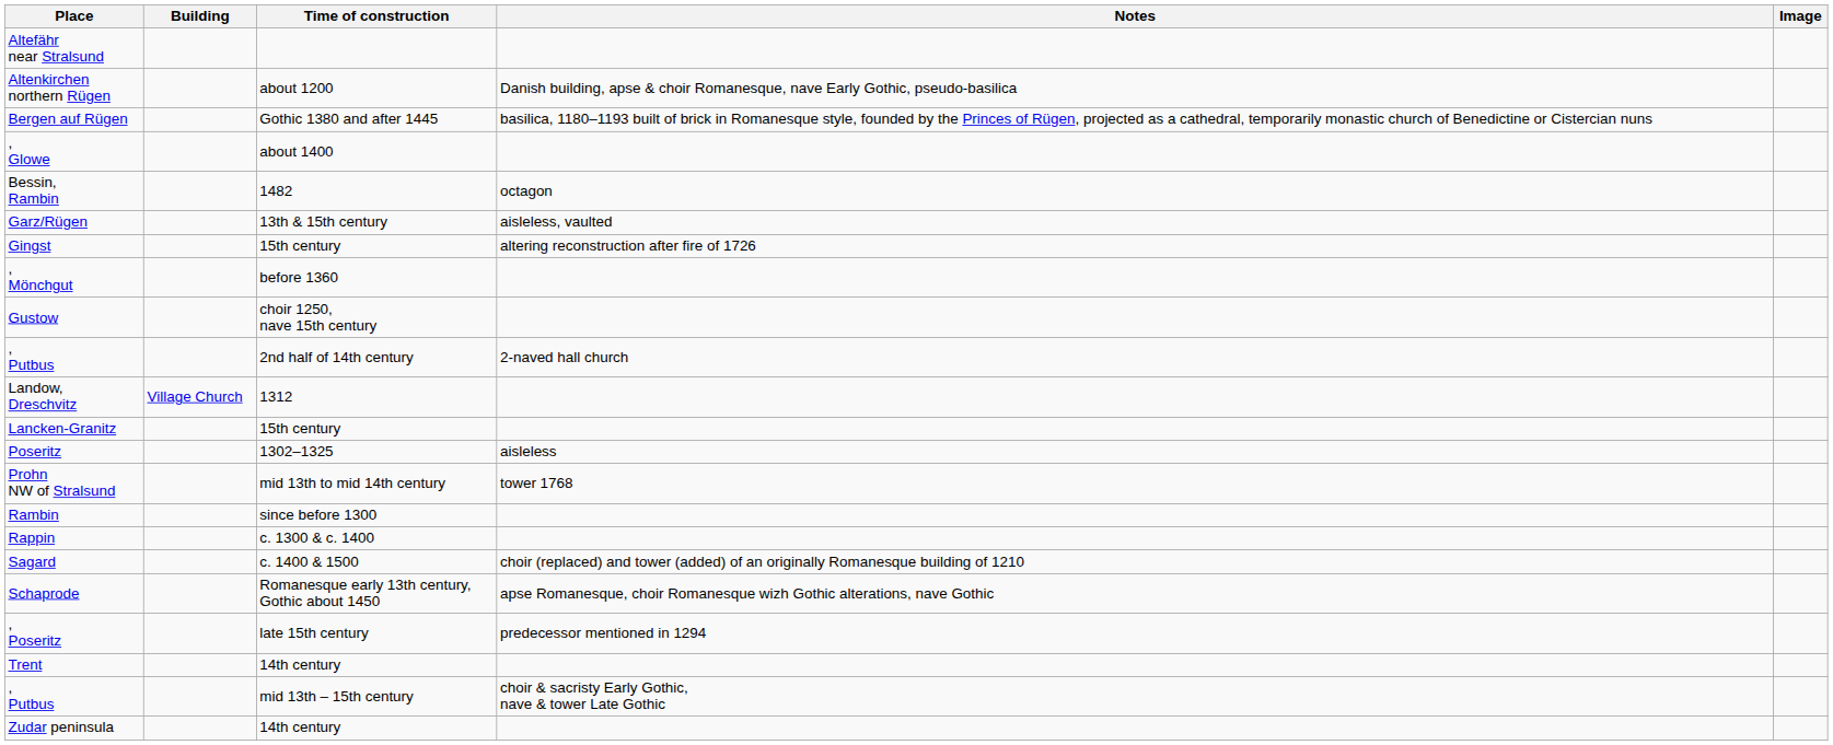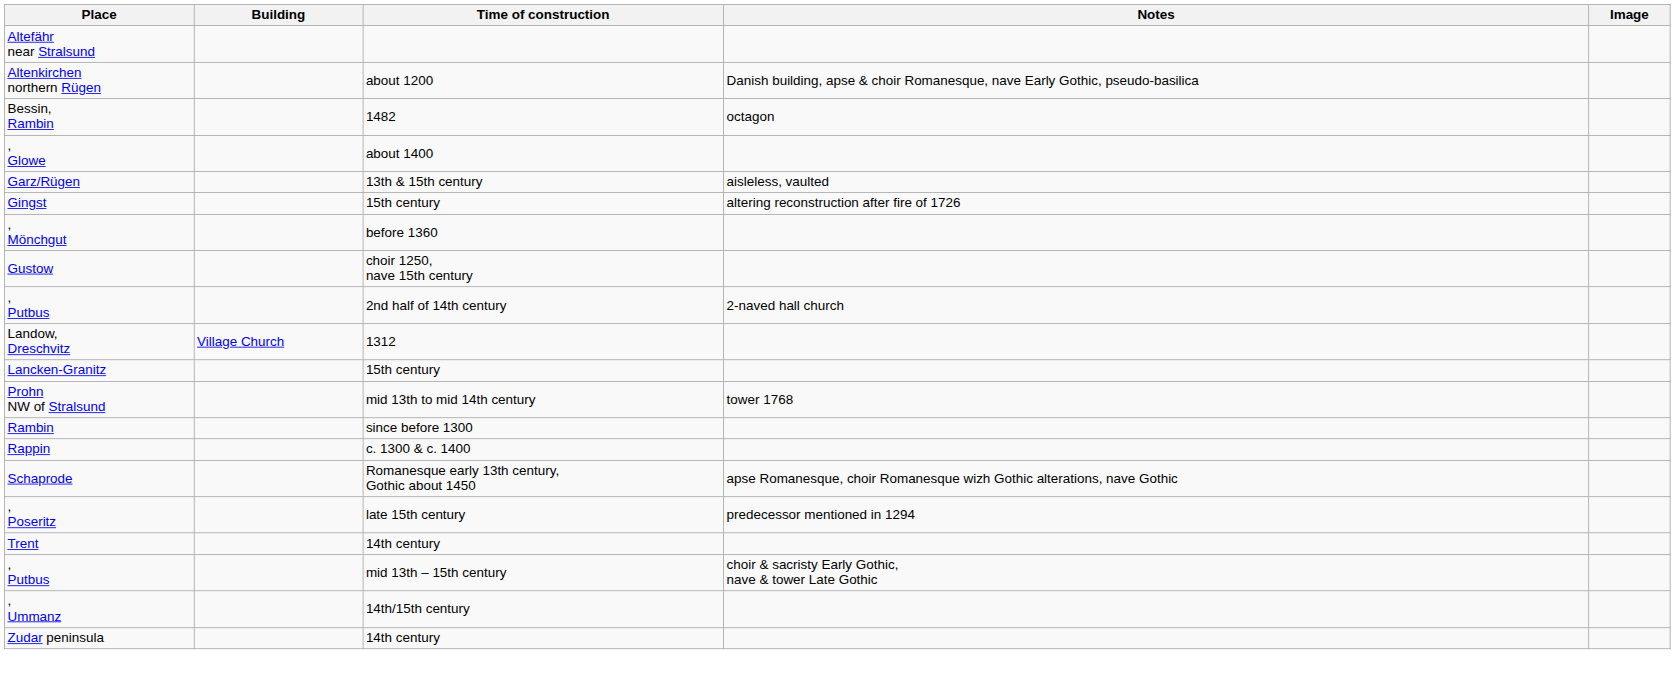- row: Bergen auf Rügen | Gothic 1380 and after 1445 | basilica, 1180–1193 built of brick in Romanesque style, founded by the Princes of Rügen, projected as a cathedral, temporarily monastic church of Benedictine or Cistercian nuns
rows swapped: Bessin, Rambin <-> , Glowe
- row: Poseritz | 1302–1325 | aisleless
- row: Sagard | c. 1400 & 1500 | choir (replaced) and tower (added) of an originally Romanesque building of 1210
+ row: , Ummanz | 14th/15th century
